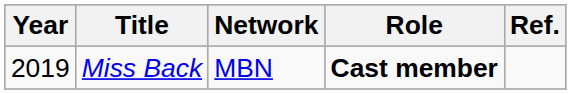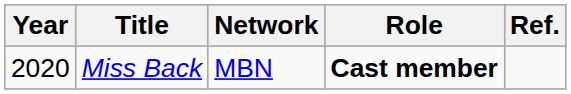Miss Back | Year: 2019 -> 2020
